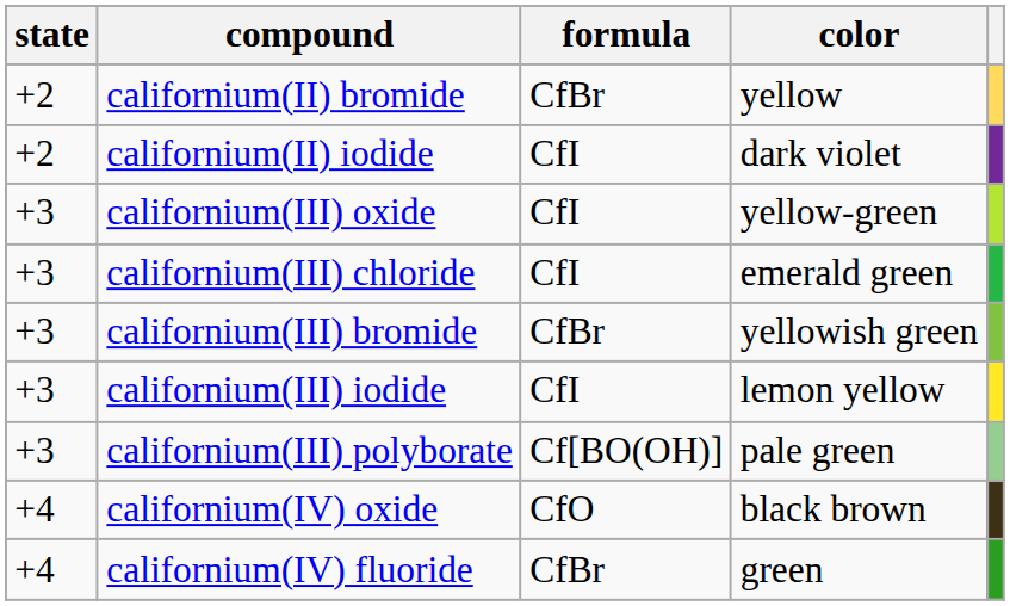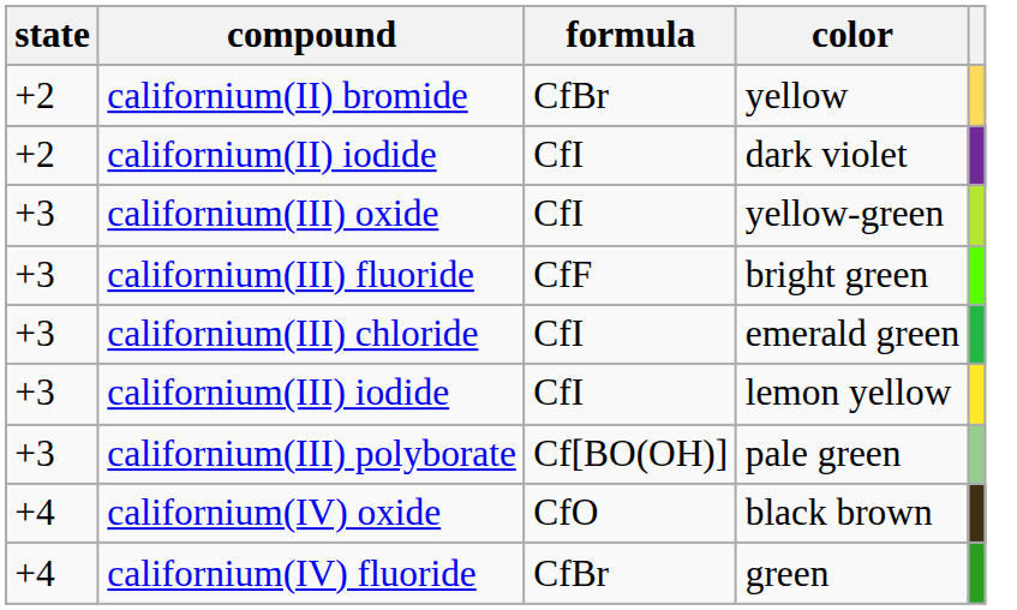+ row: +3 | californium(III) fluoride | CfF | bright green
- row: +3 | californium(III) bromide | CfBr | yellowish green
